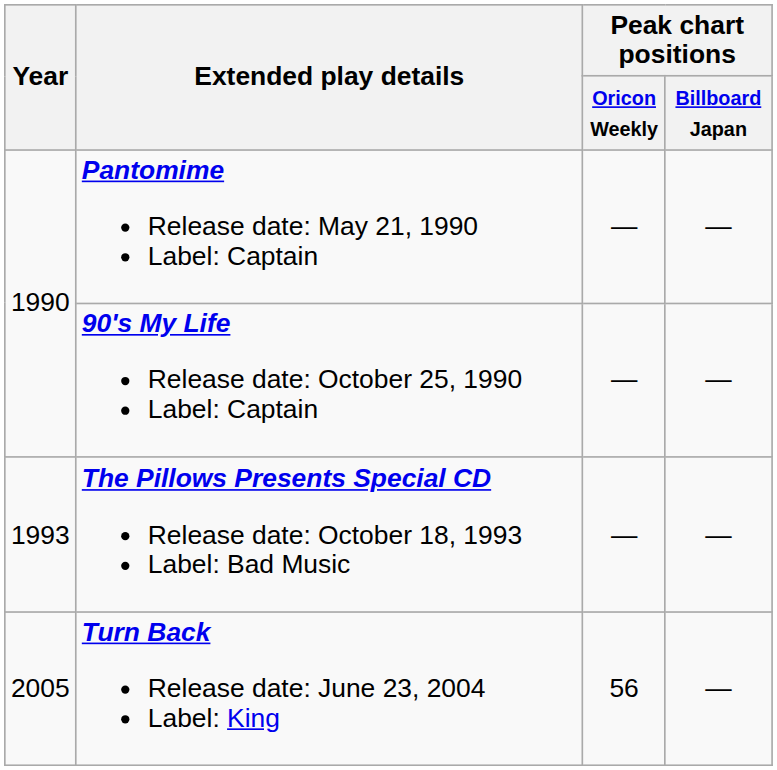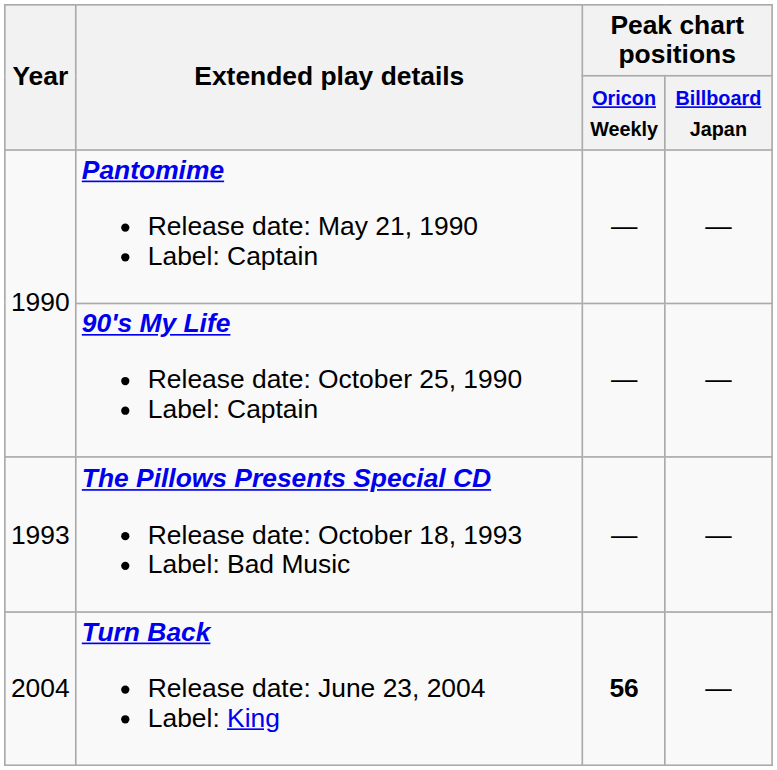Turn Back Release date: June 23, 2004 Label: King | Year: 2005 -> 2004
Turn Back Release date: June 23, 2004 Label: King | Peak chart positions / Oricon Weekly: normal -> bold
